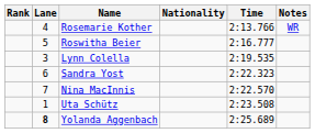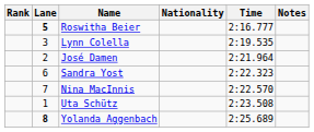- row: 4 | Rosemarie Kother | 2:13.766 | WR
Roswitha Beier | Lane: normal -> bold
+ row: 2 | José Damen | 2:21.964
